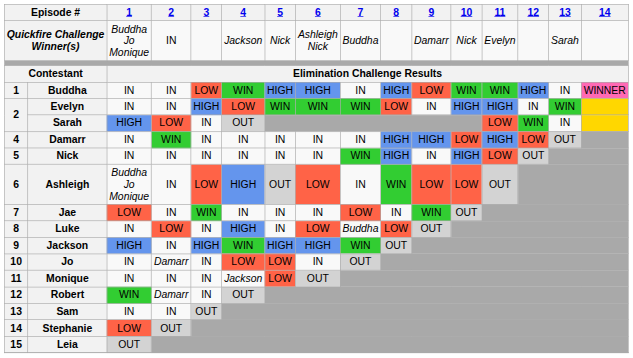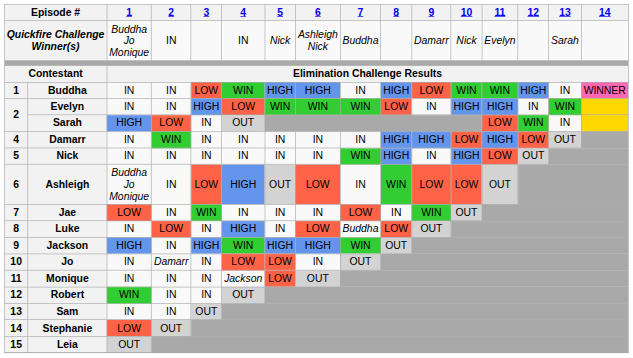Quickfire Challenge Winner(s) | 4: Jackson -> IN
Robert | 2: Damarr -> IN
